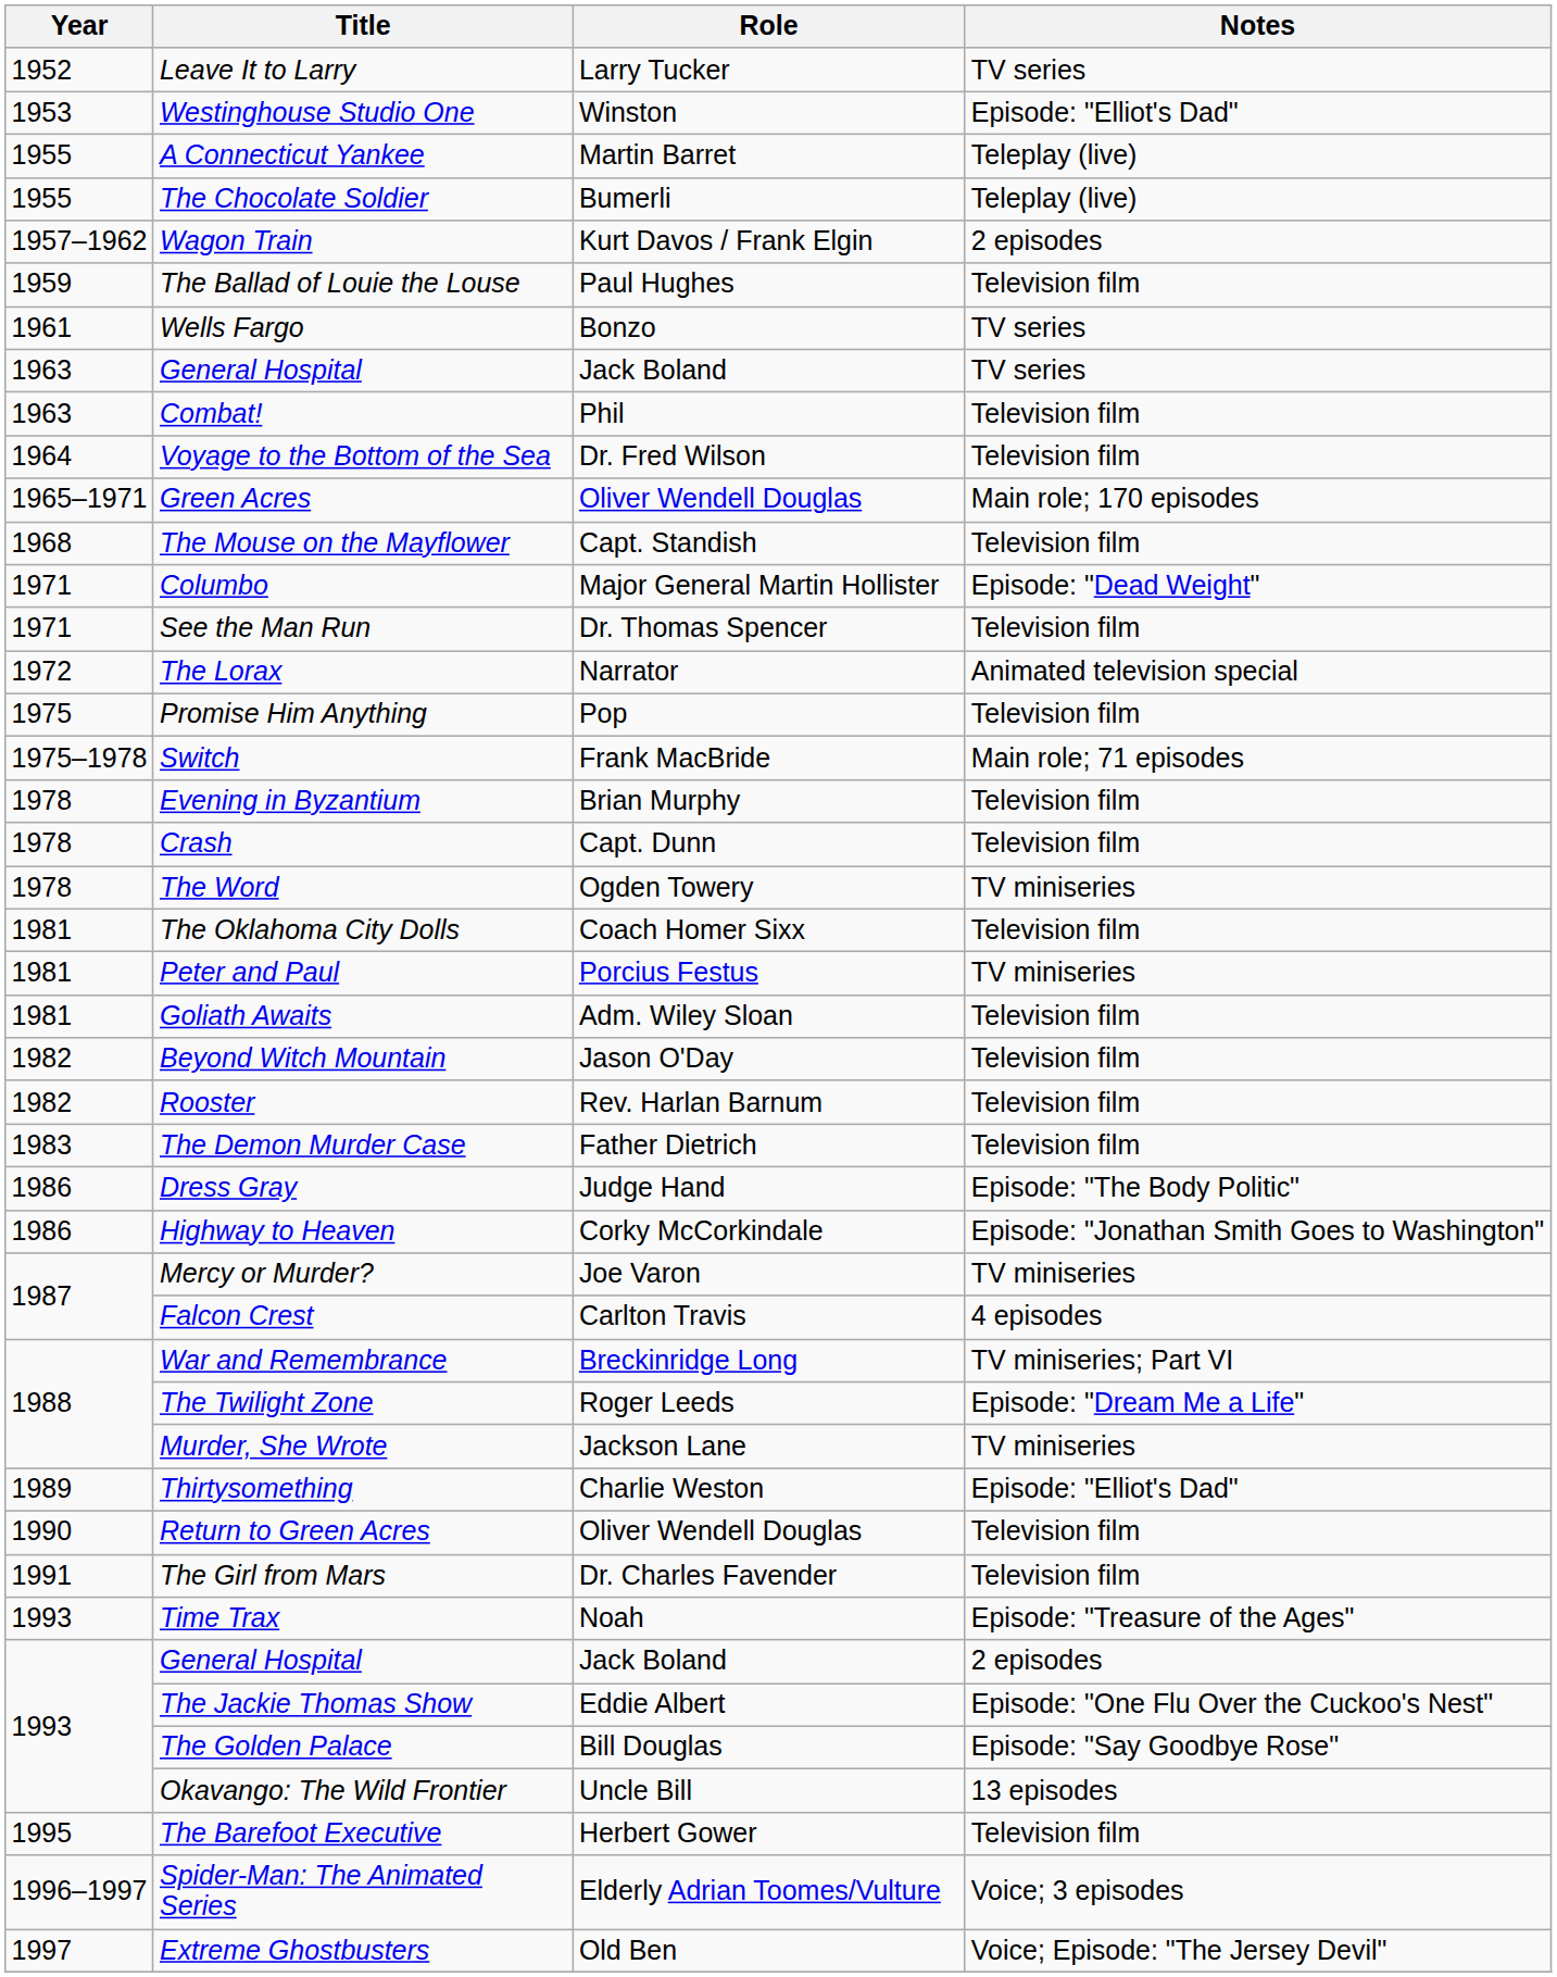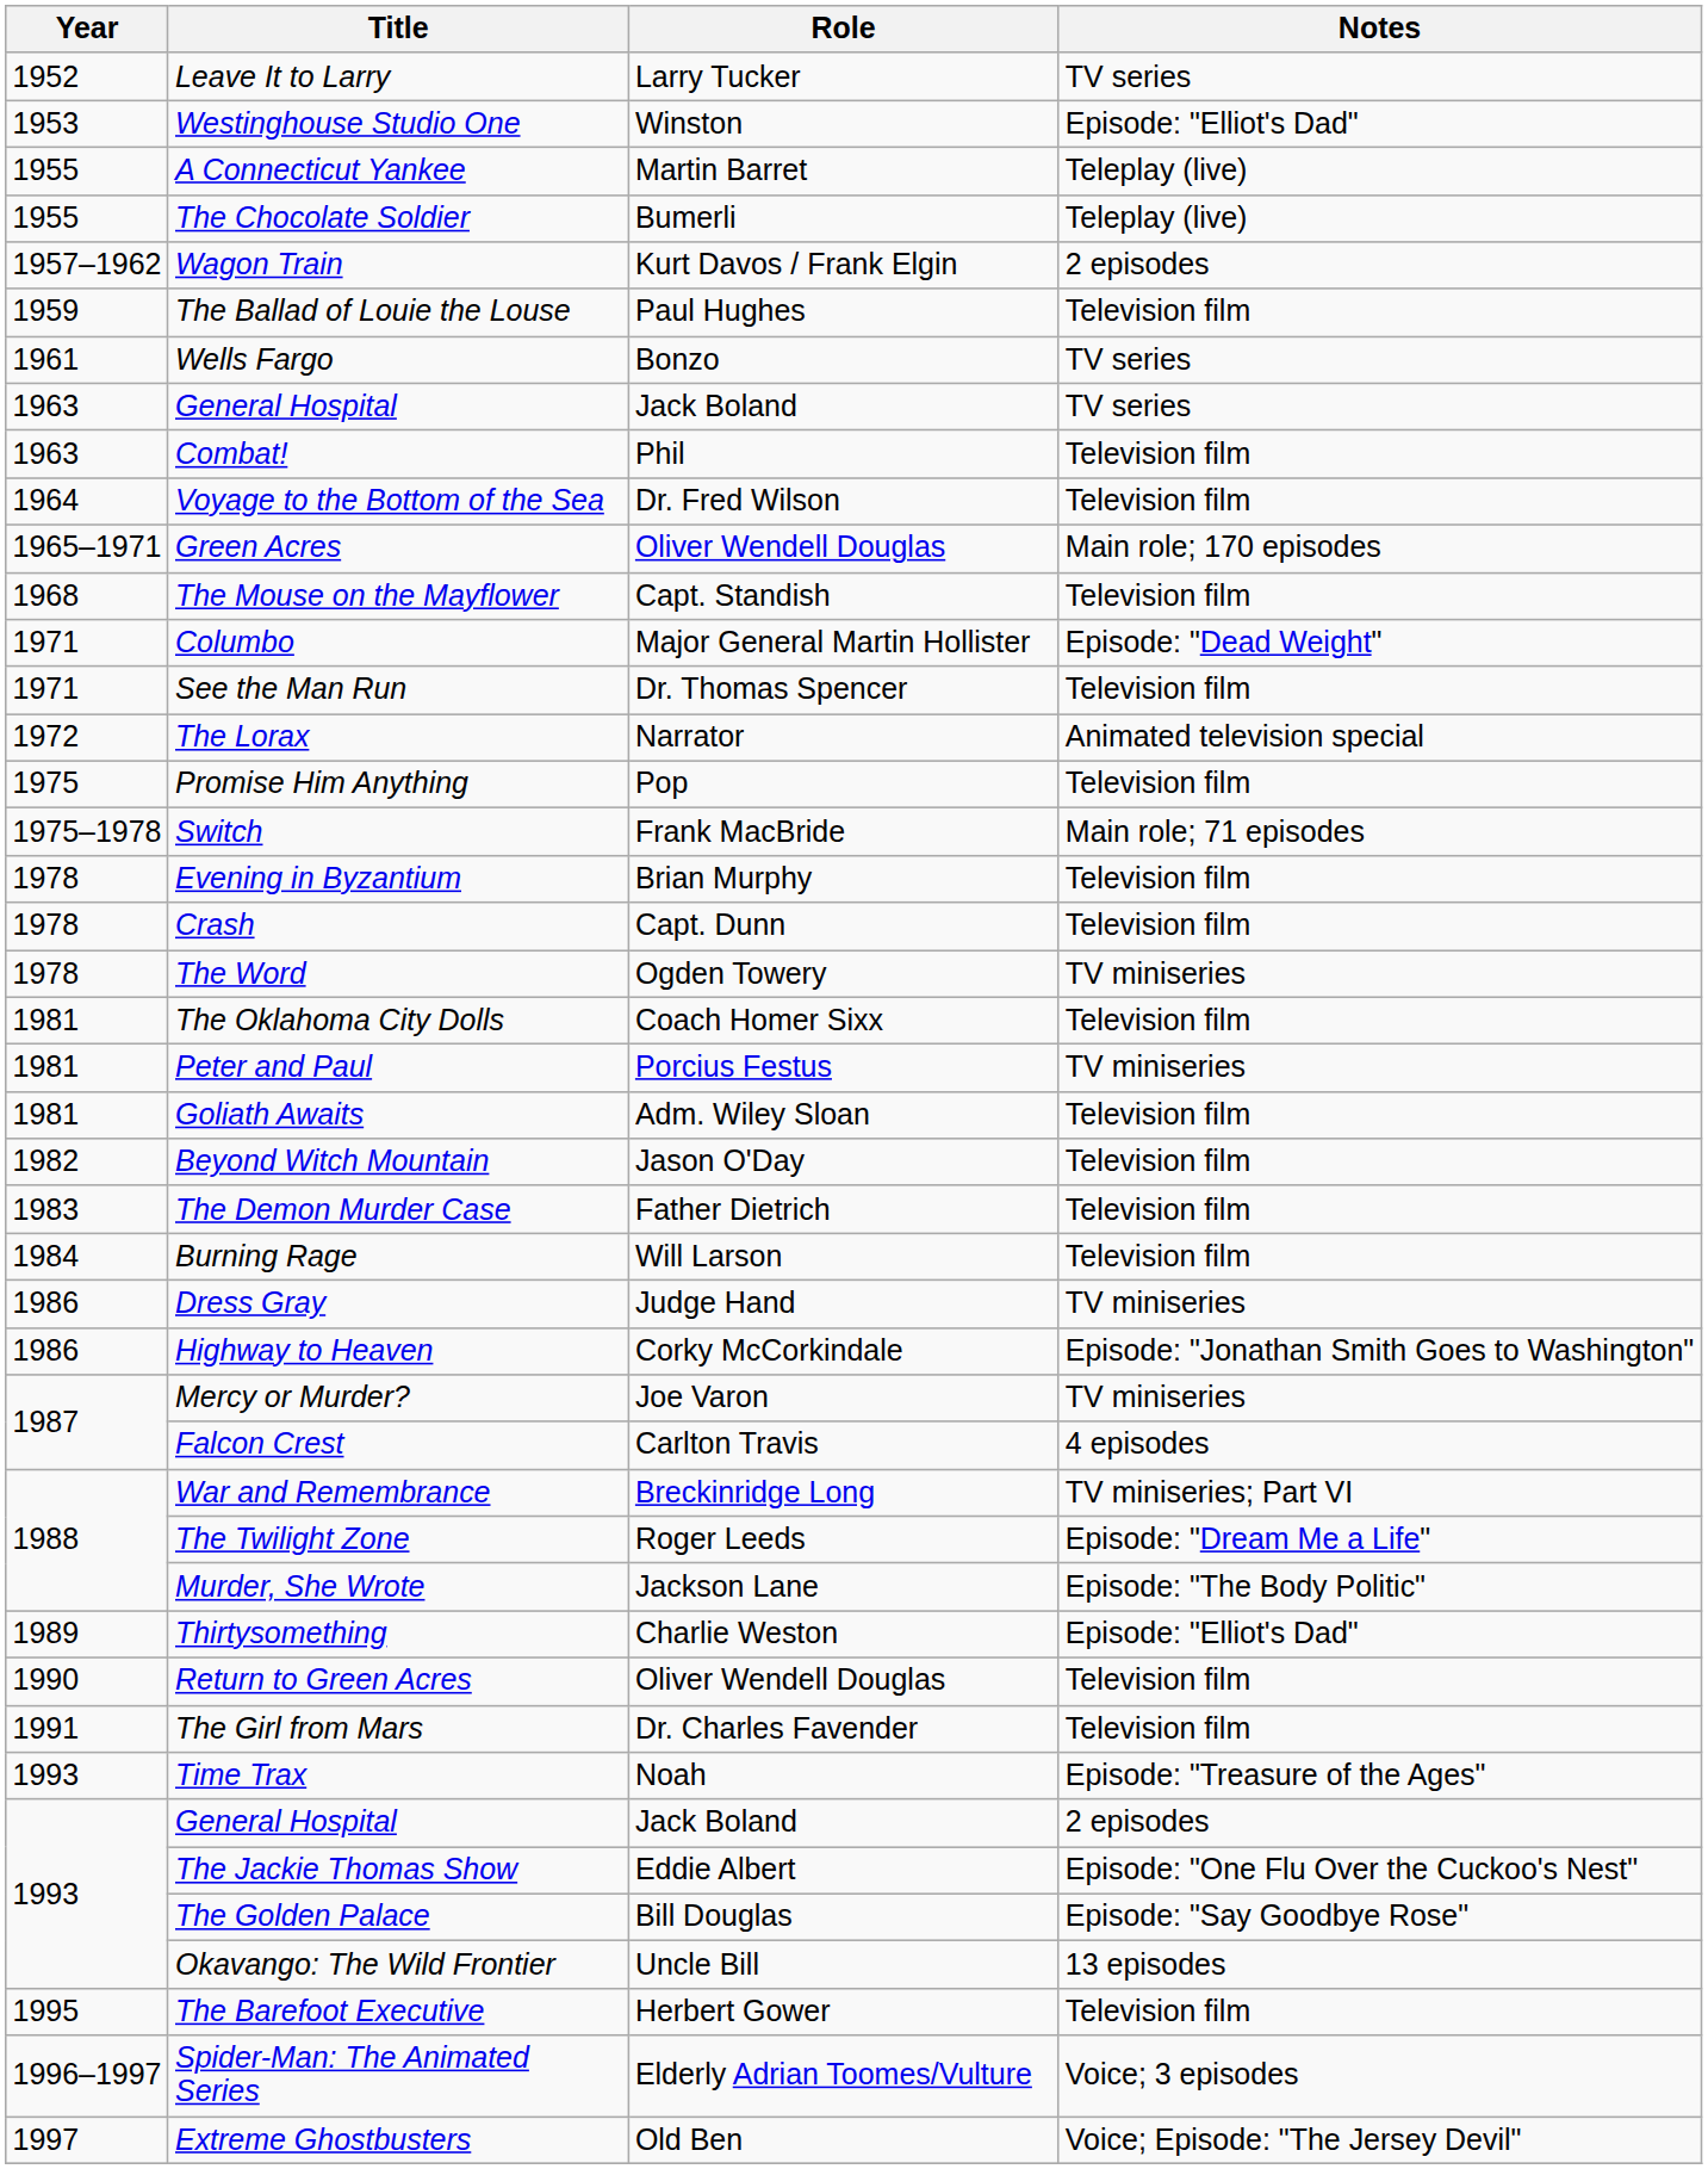- row: 1982 | Rooster | Rev. Harlan Barnum | Television film
+ row: 1984 | Burning Rage | Will Larson | Television film
Dress Gray | Notes: Episode: "The Body Politic" -> TV miniseries
Murder, She Wrote | Notes: TV miniseries -> Episode: "The Body Politic"
